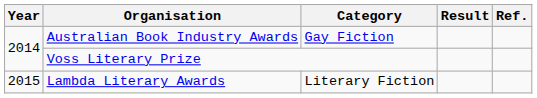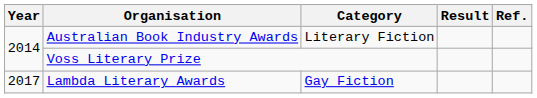Australian Book Industry Awards | Category: Gay Fiction -> Literary Fiction
Lambda Literary Awards | Year: 2015 -> 2017
Lambda Literary Awards | Category: Literary Fiction -> Gay Fiction
